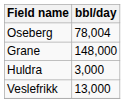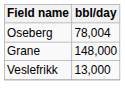- row: Huldra | 3,000
